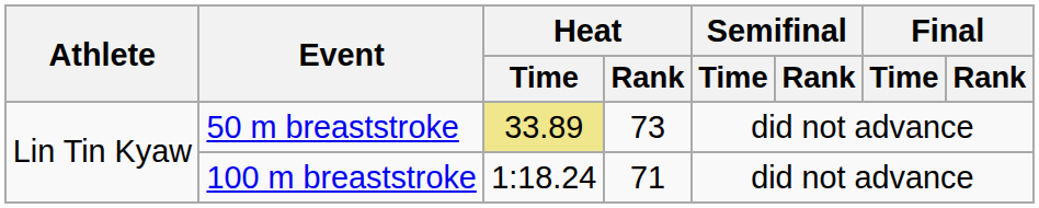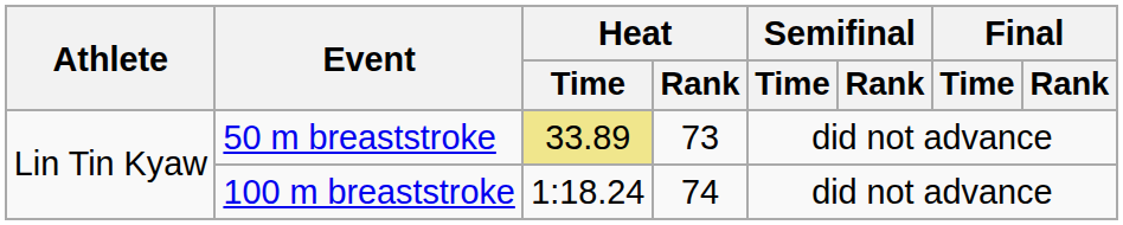100 m breaststroke | Heat / Rank: 71 -> 74
